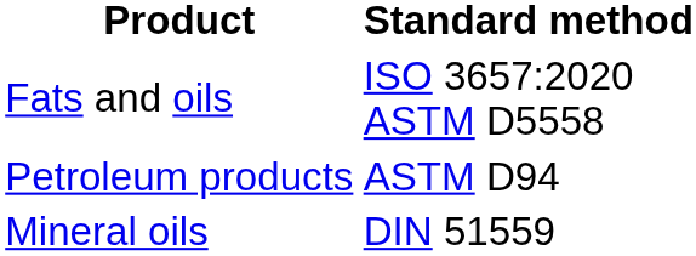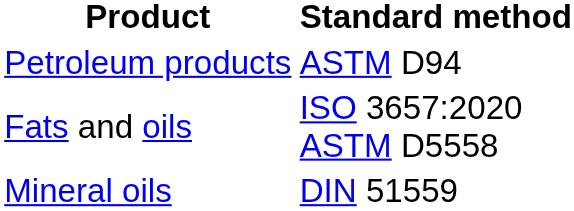rows swapped: Fats and oils <-> Petroleum products
